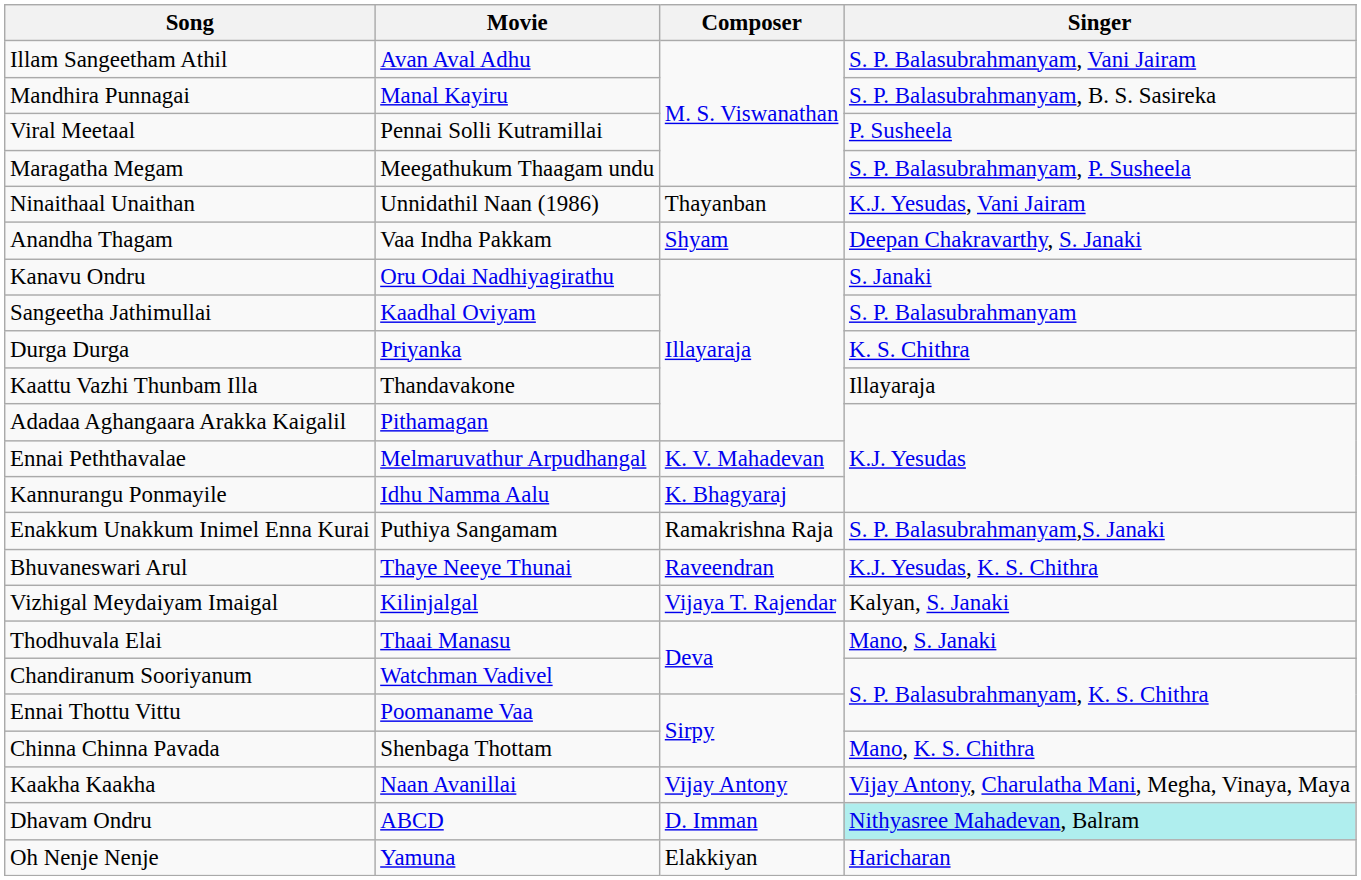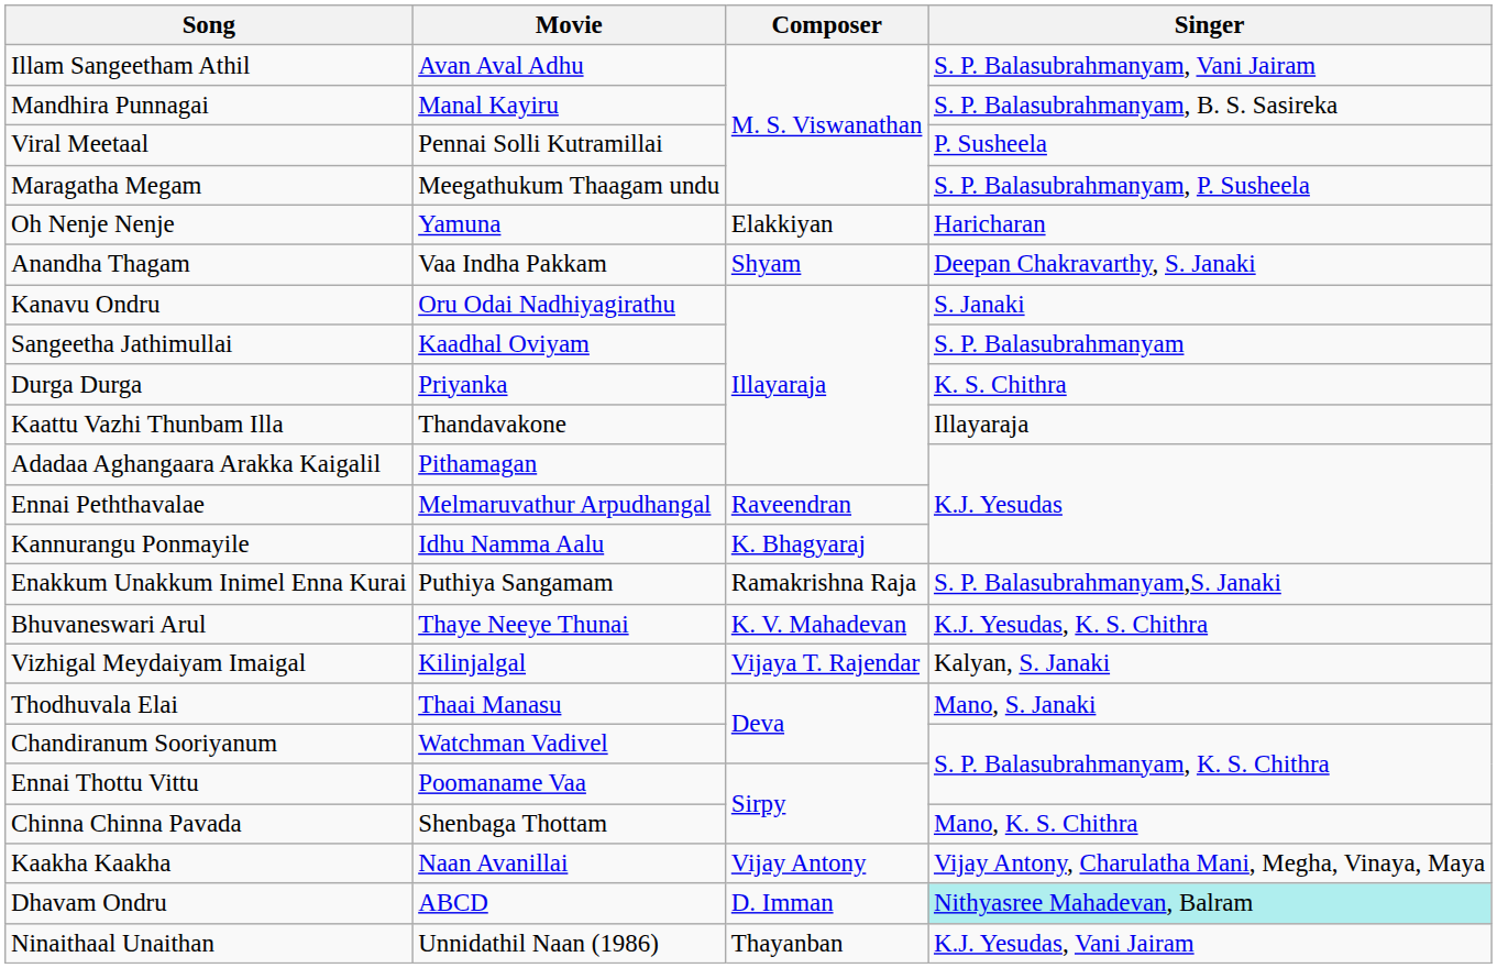rows swapped: Ninaithaal Unaithan <-> Oh Nenje Nenje
Ennai Peththavalae | Composer: K. V. Mahadevan -> Raveendran
Bhuvaneswari Arul | Composer: Raveendran -> K. V. Mahadevan
